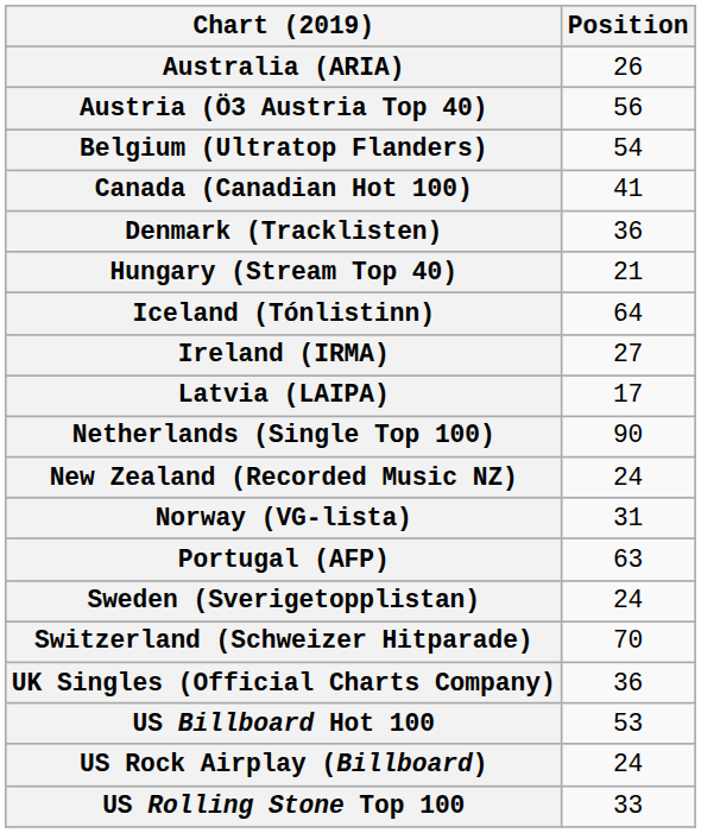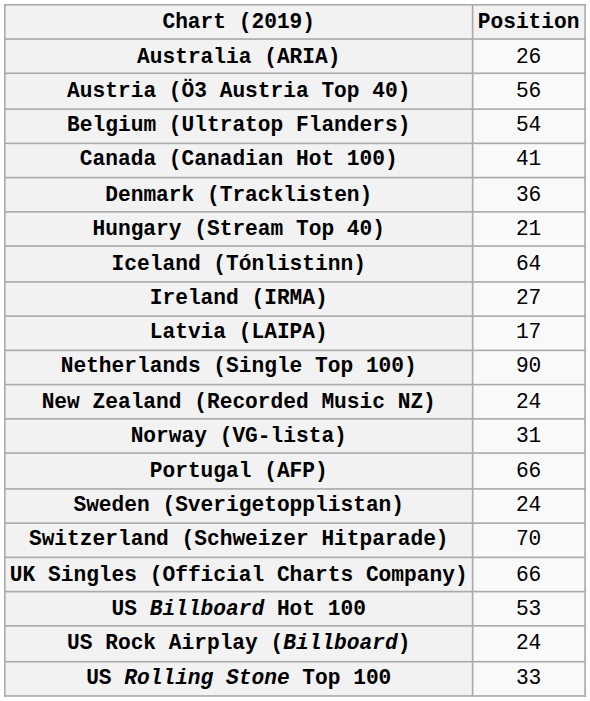Portugal (AFP) | Position: 63 -> 66
UK Singles (Official Charts Company) | Position: 36 -> 66
